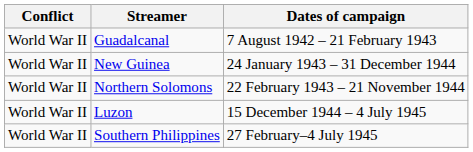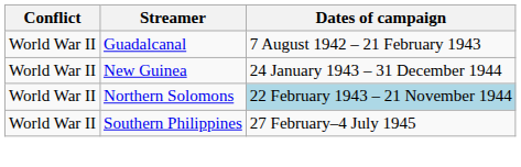Northern Solomons | Dates of campaign: no background -> lightblue background
- row: World War II | Luzon | 15 December 1944 – 4 July 1945
